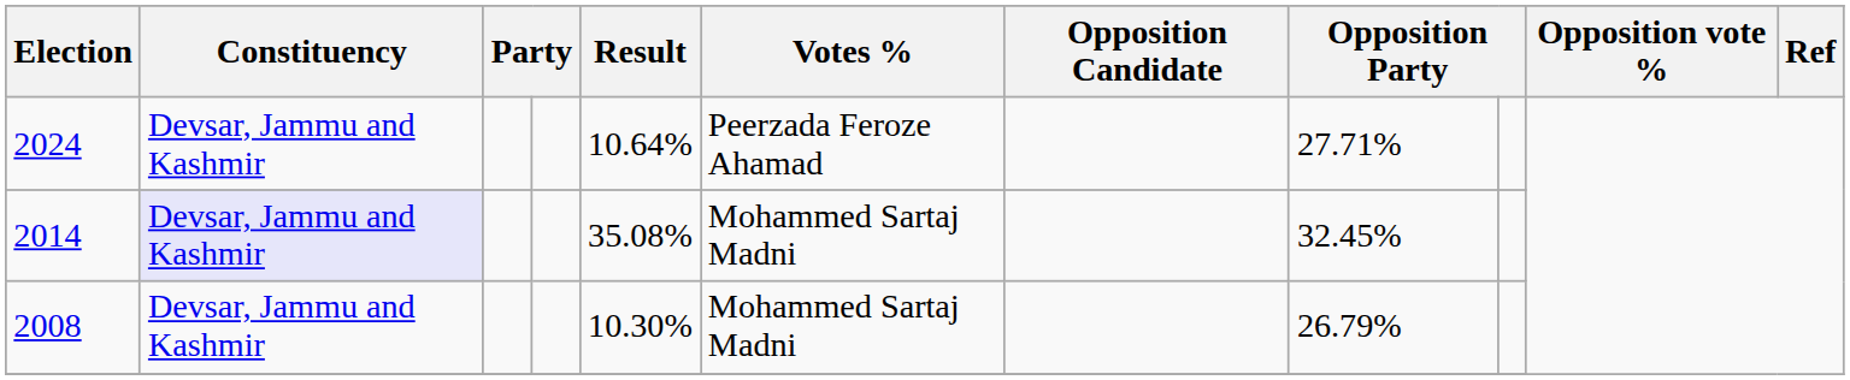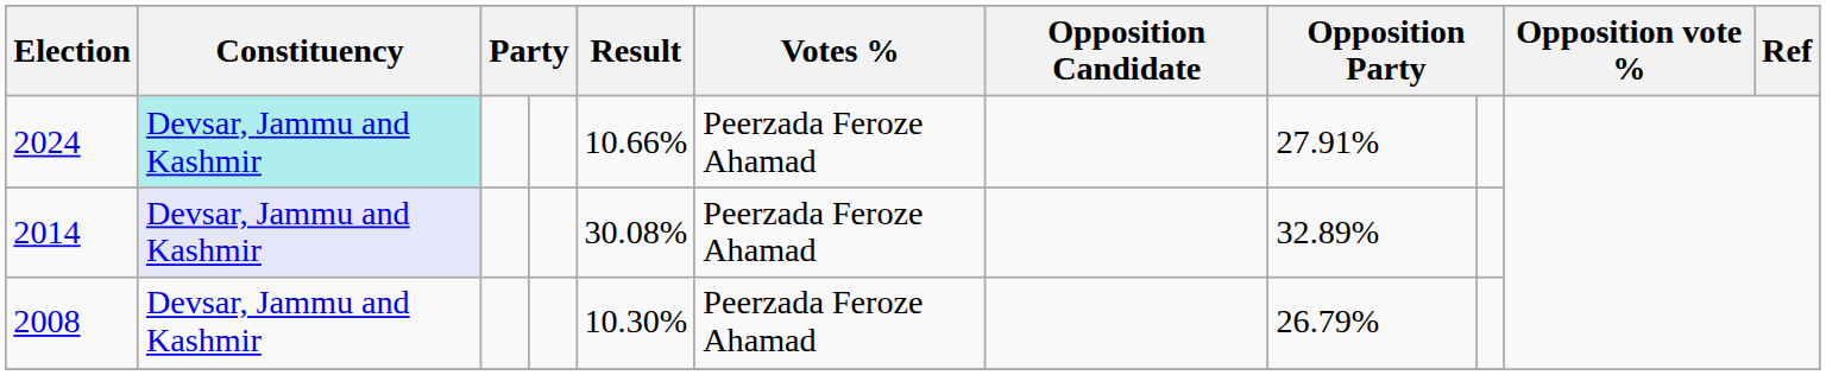2024 | Constituency: no background -> paleturquoise background
2024 | Result: 10.64% -> 10.66%
2024 | column 8: 27.71% -> 27.91%
2014 | Result: 35.08% -> 30.08%
2014 | Votes %: Mohammed Sartaj Madni -> Peerzada Feroze Ahamad
2014 | column 8: 32.45% -> 32.89%
2008 | Votes %: Mohammed Sartaj Madni -> Peerzada Feroze Ahamad
